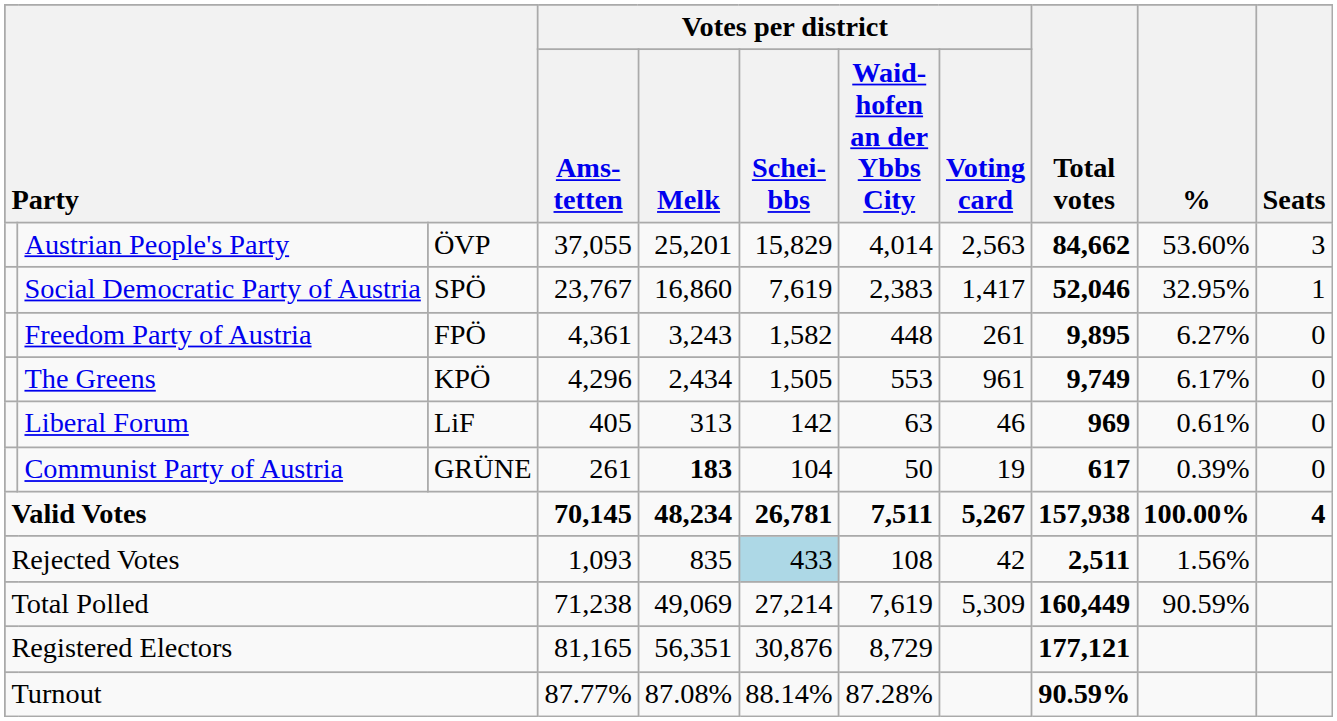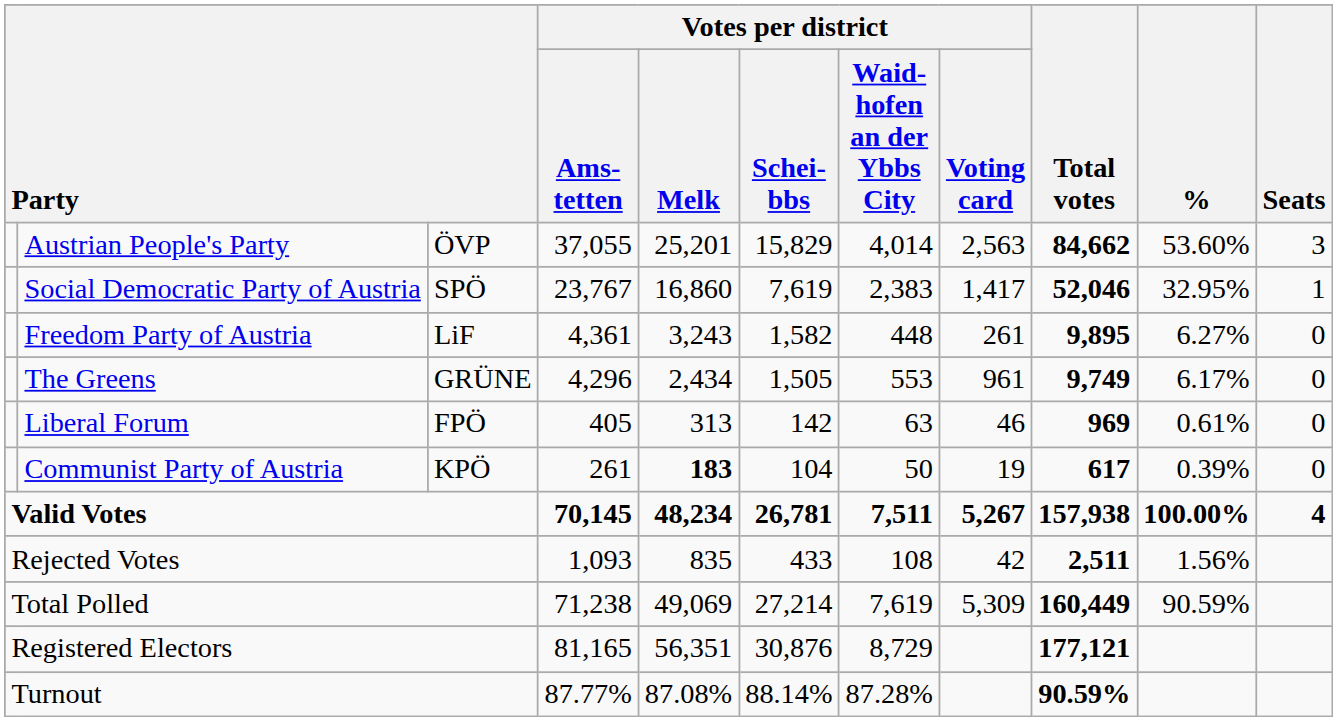Freedom Party of Austria | column 3: FPÖ -> LiF
The Greens | column 3: KPÖ -> GRÜNE
Liberal Forum | column 3: LiF -> FPÖ
Communist Party of Austria | column 3: GRÜNE -> KPÖ
Rejected Votes | Votes per district / Schei- bbs: lightblue background -> no background
